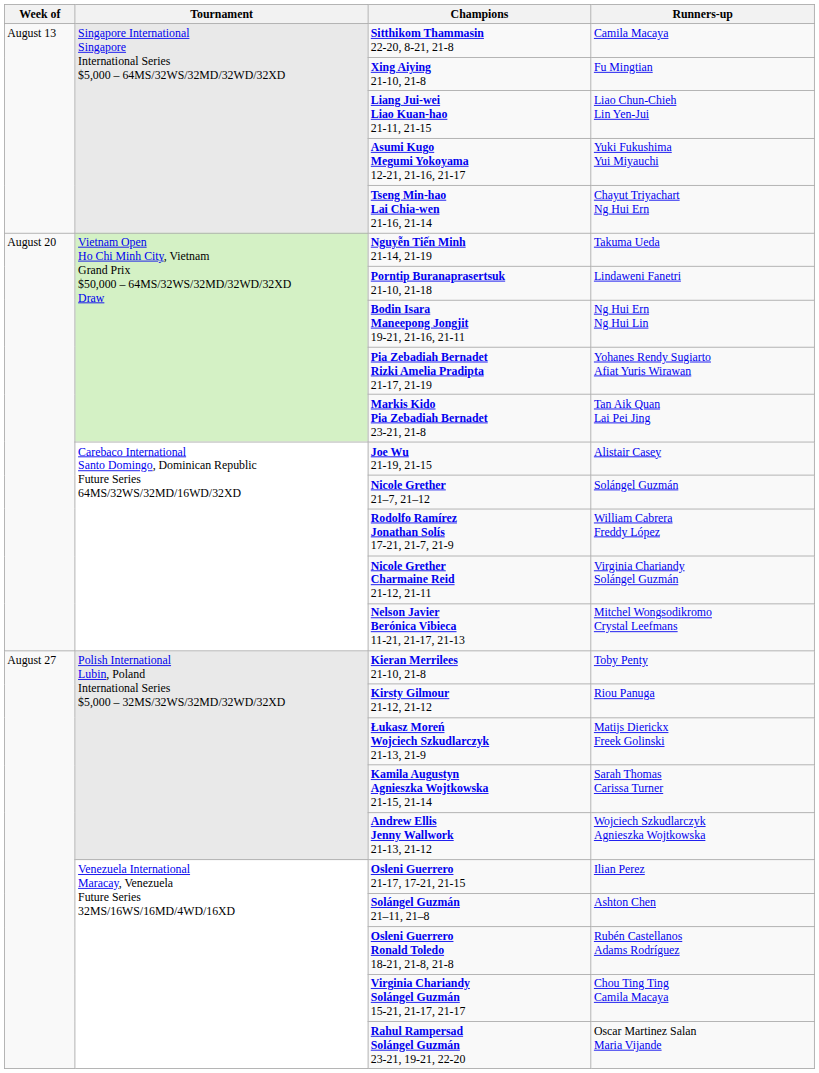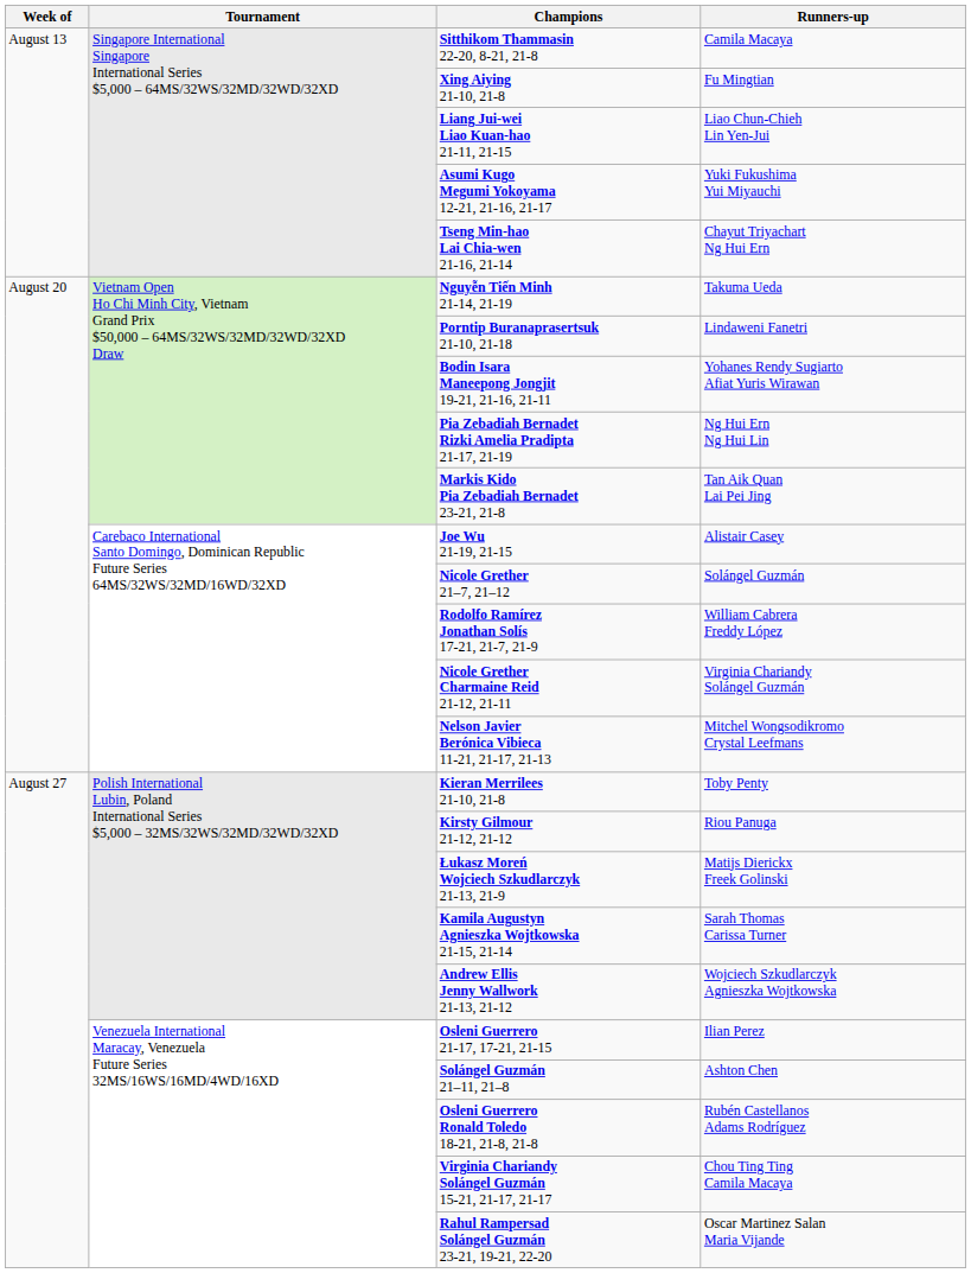Bodin Isara Maneepong Jongjit 19-21, 21-16, 21-11 | Runners-up: Ng Hui Ern Ng Hui Lin -> Yohanes Rendy Sugiarto Afiat Yuris Wirawan
Pia Zebadiah Bernadet Rizki Amelia Pradipta 21-17, 21-19 | Runners-up: Yohanes Rendy Sugiarto Afiat Yuris Wirawan -> Ng Hui Ern Ng Hui Lin
